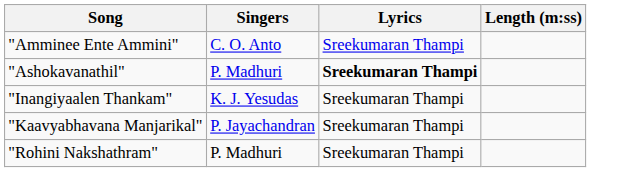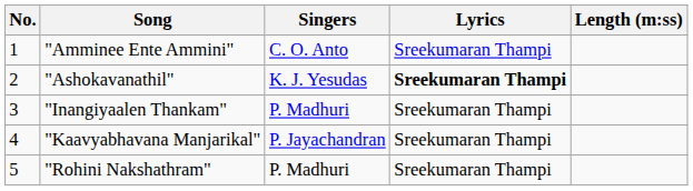+ column: No. | 1 | 2 | 3 | 4 | 5
"Ashokavanathil" | Singers: P. Madhuri -> K. J. Yesudas
"Inangiyaalen Thankam" | Singers: K. J. Yesudas -> P. Madhuri
